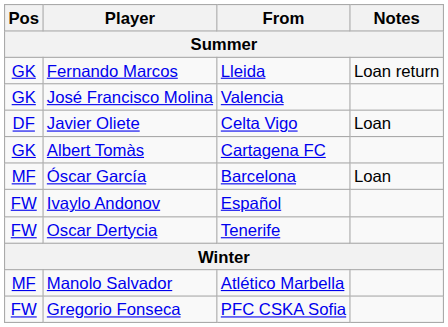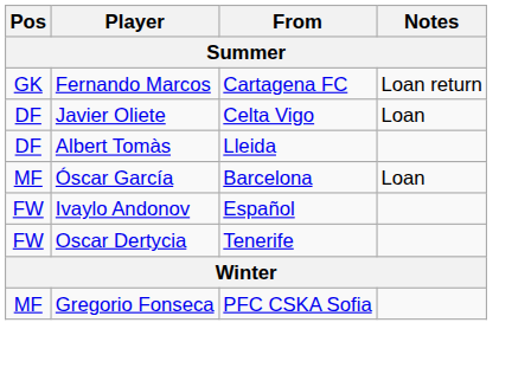Fernando Marcos | From: Lleida -> Cartagena FC
- row: GK | José Francisco Molina | Valencia
Albert Tomàs | Pos: GK -> DF
Albert Tomàs | From: Cartagena FC -> Lleida
- row: MF | Manolo Salvador | Atlético Marbella
Gregorio Fonseca | Pos: FW -> MF
